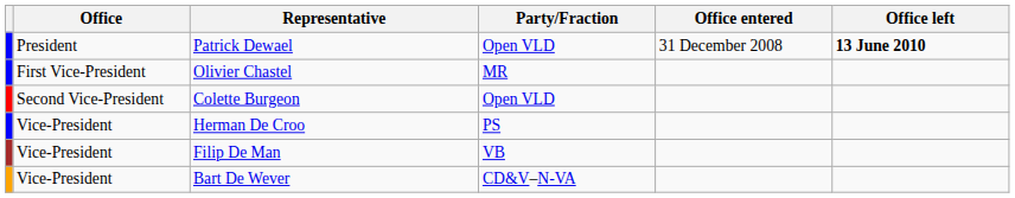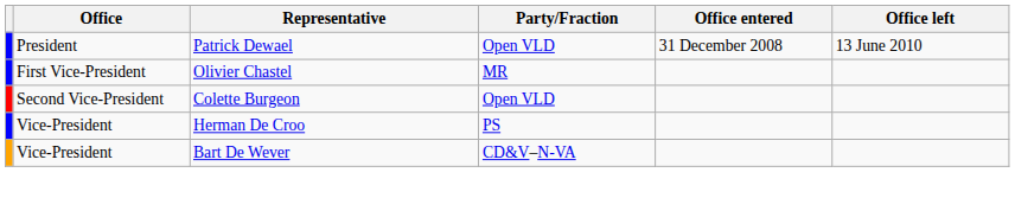Patrick Dewael | Office left: bold -> normal
- row: Vice-President | Filip De Man | VB
